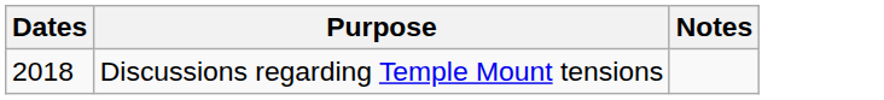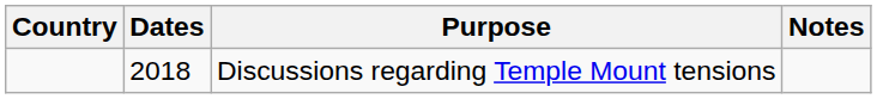+ column: Country
